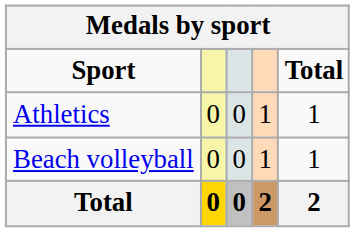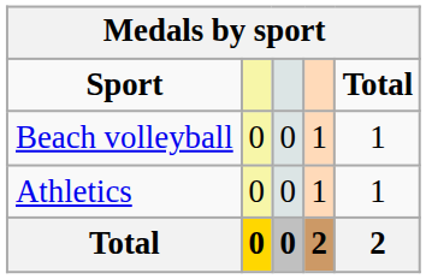rows swapped: Athletics <-> Beach volleyball
